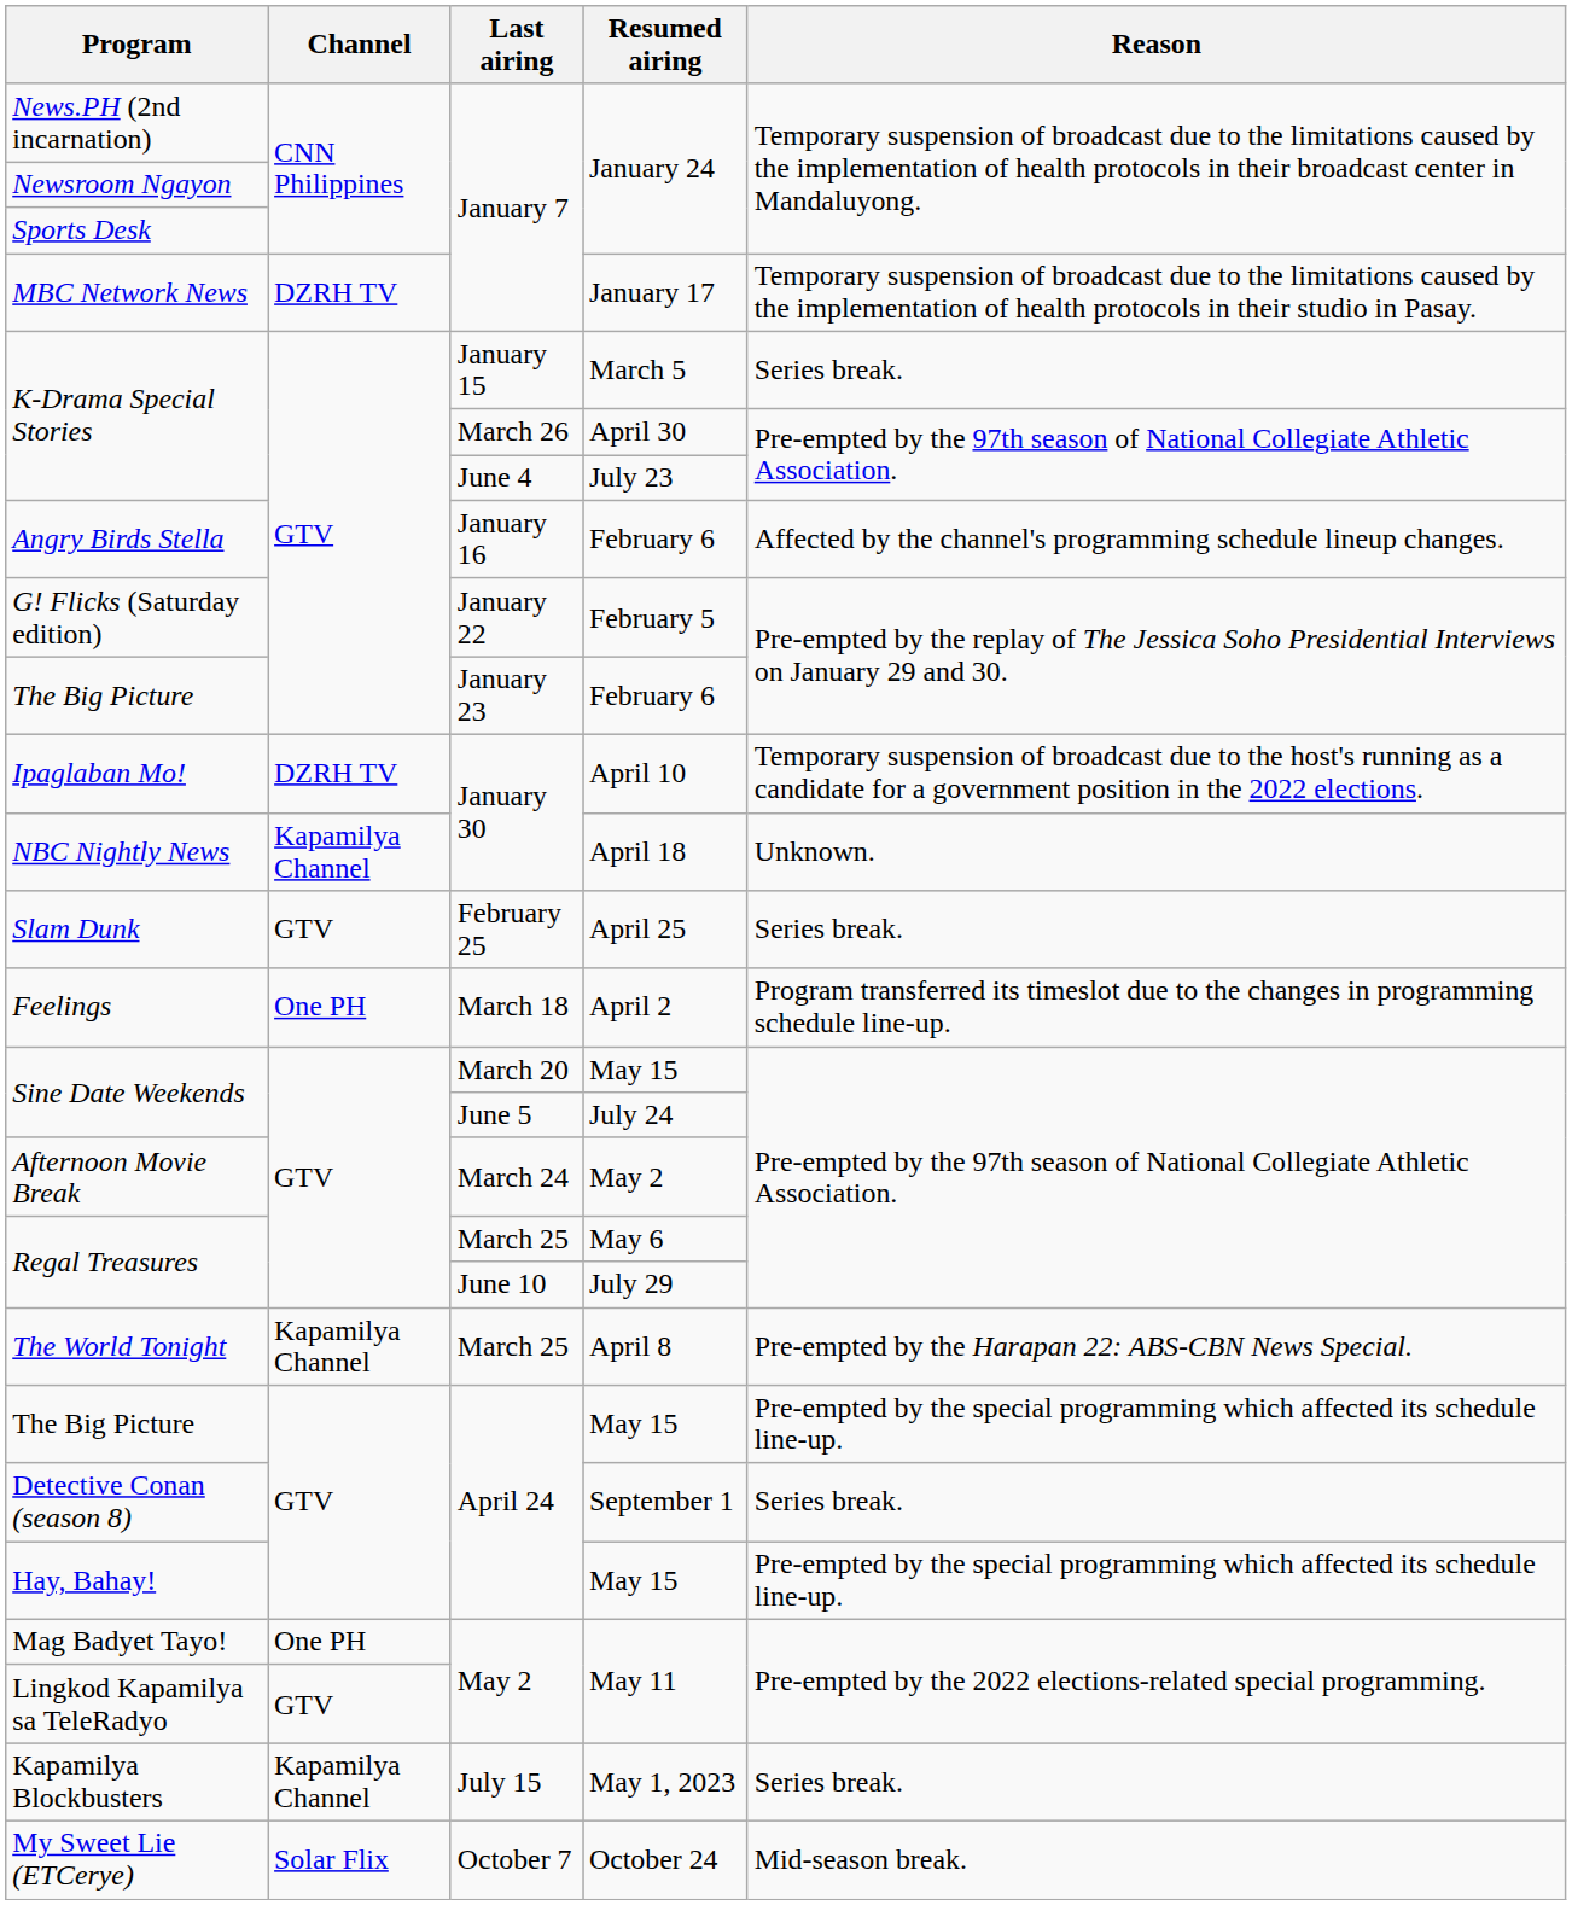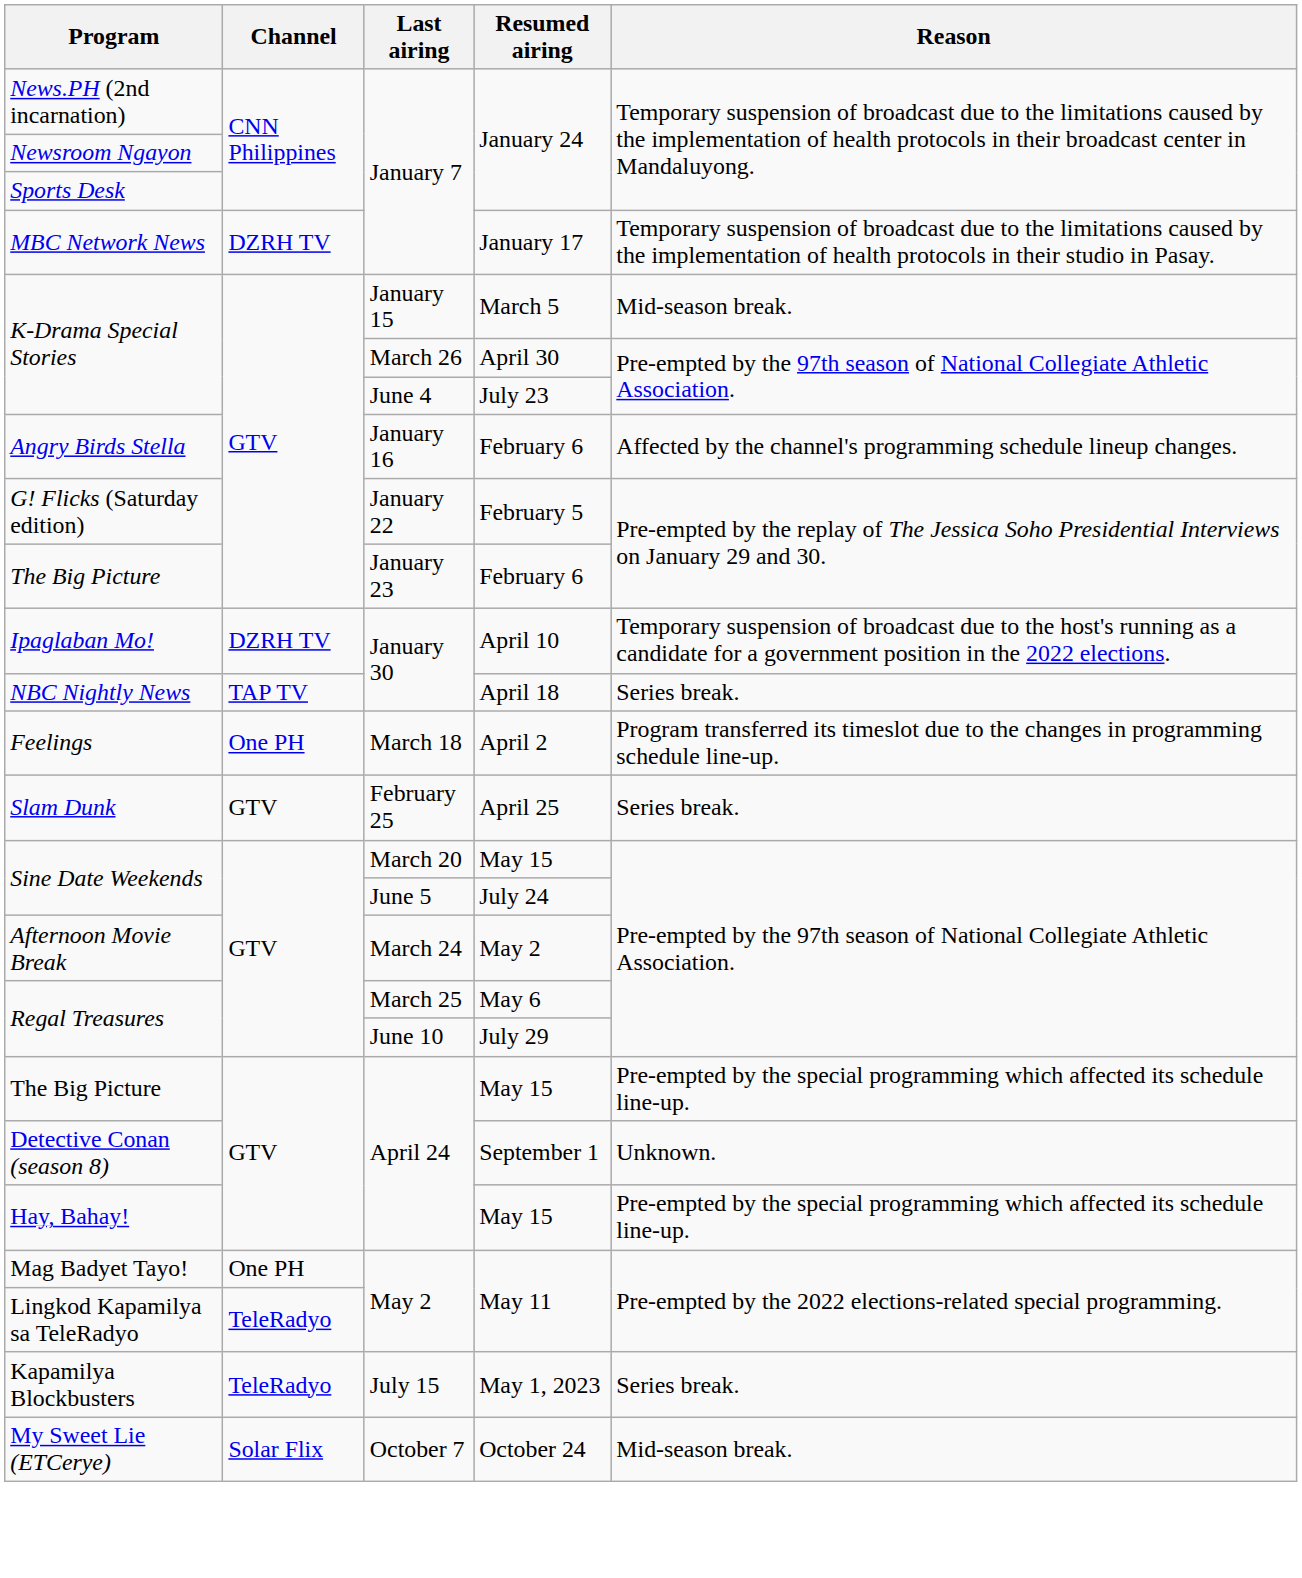K-Drama Special Stories / March 5 | Reason: Series break. -> Mid-season break.
NBC Nightly News | Channel: Kapamilya Channel -> TAP TV
NBC Nightly News | Reason: Unknown. -> Series break.
rows swapped: Slam Dunk <-> Feelings
- row: The World Tonight | Kapamilya Channel | March 25 | April 8 | Pre-empted by the Harapan 22: ABS-CBN News Special.
Detective Conan (season 8) | Reason: Series break. -> Unknown.
Lingkod Kapamilya sa TeleRadyo | Channel: GTV -> TeleRadyo
Kapamilya Blockbusters | Channel: Kapamilya Channel -> TeleRadyo
